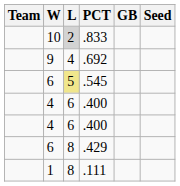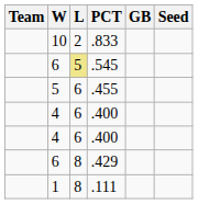.833 | L: lightgrey background -> no background
- row: 9 | 4 | .692
+ row: 5 | 6 | .455
